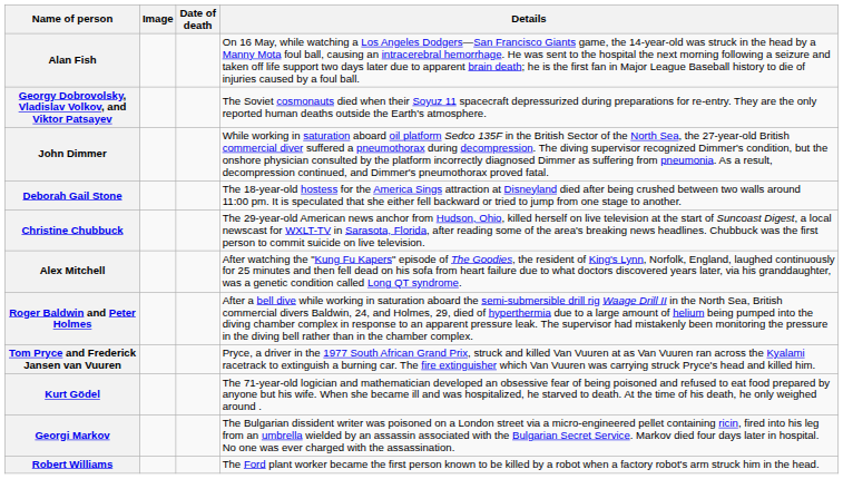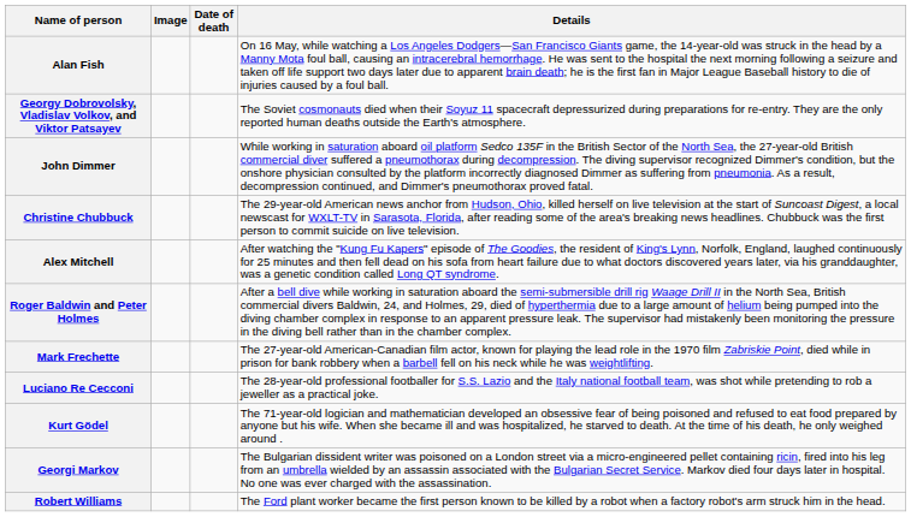- row: Deborah Gail Stone | The 18-year-old hostess for the America Sings attraction at Disneyland died after being crushed between two walls around 11:00 pm. It is speculated that she either fell backward or tried to jump from one stage to another.
+ row: Mark Frechette | The 27-year-old American-Canadian film actor, known for playing the lead role in the 1970 film Zabriskie Point, died while in prison for bank robbery when a barbell fell on his neck while he was weightlifting.
+ row: Luciano Re Cecconi | The 28-year-old professional footballer for S.S. Lazio and the Italy national football team, was shot while pretending to rob a jeweller as a practical joke.
- row: Tom Pryce and Frederick Jansen van Vuuren | Pryce, a driver in the 1977 South African Grand Prix, struck and killed Van Vuuren at as Van Vuuren ran across the Kyalami racetrack to extinguish a burning car. The fire extinguisher which Van Vuuren was carrying struck Pryce's head and killed him.
